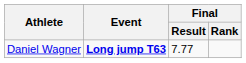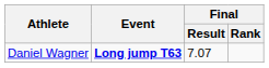Daniel Wagner | Final / Result: 7.77 -> 7.07
